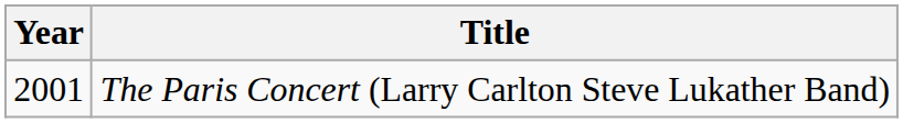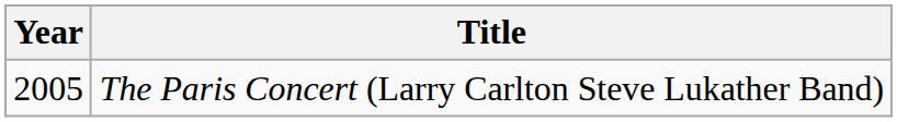The Paris Concert (Larry Carlton Steve Lukather Band) | Year: 2001 -> 2005
